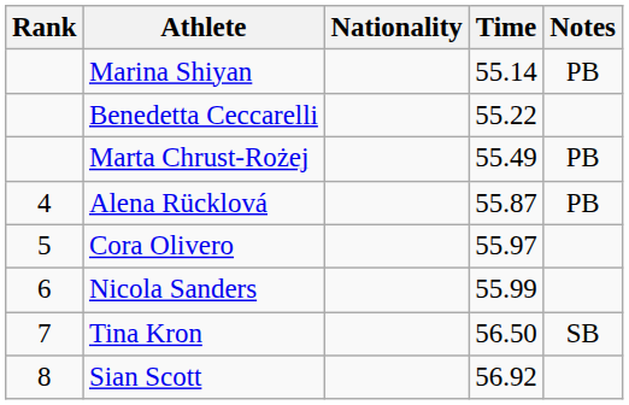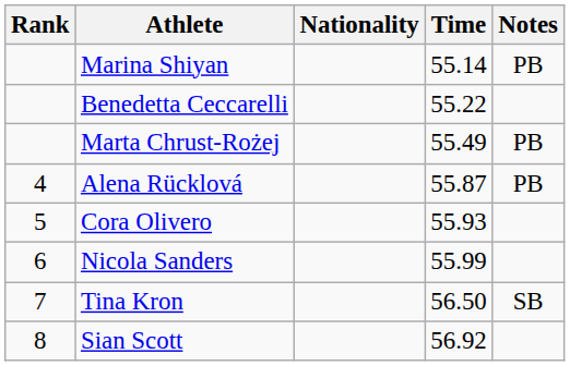Cora Olivero | Time: 55.97 -> 55.93
